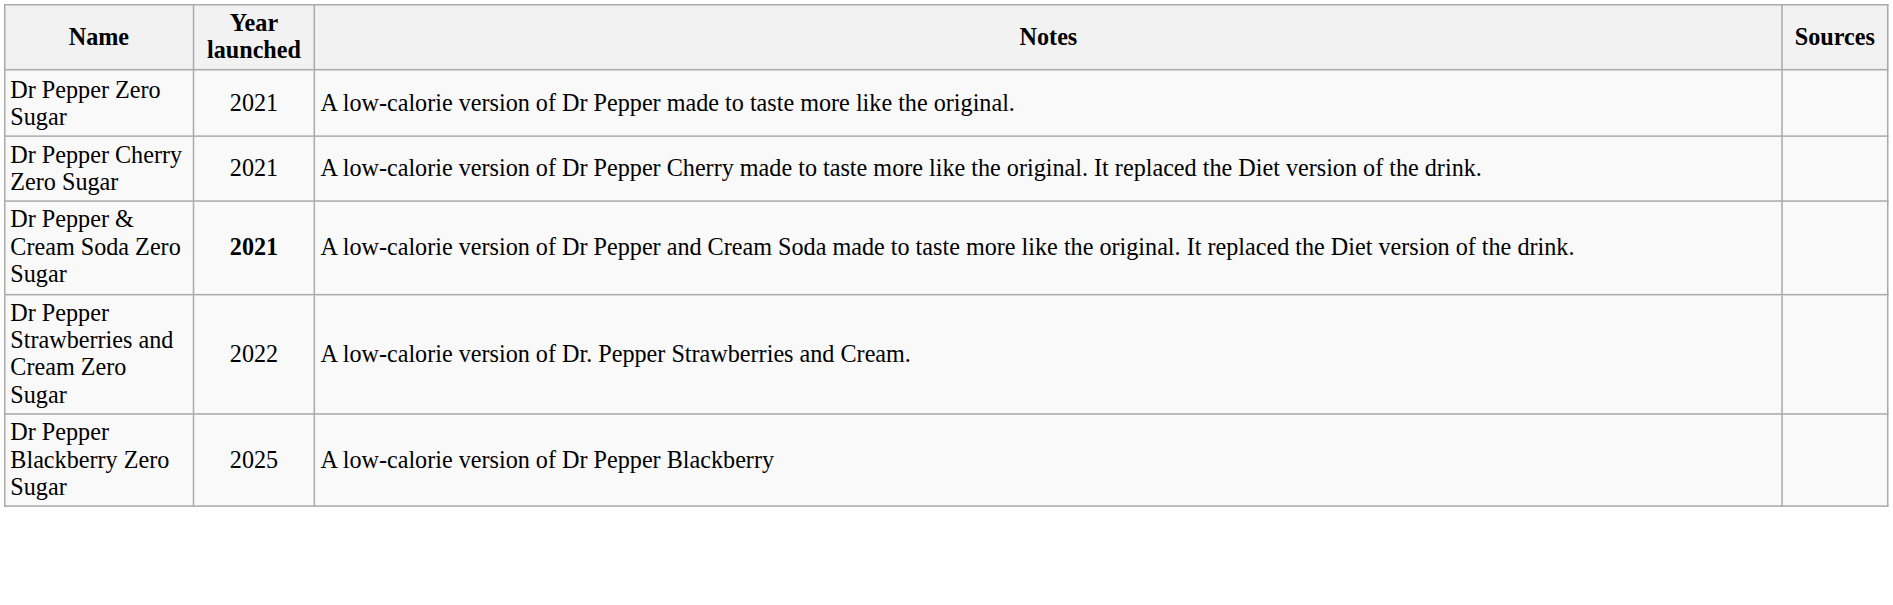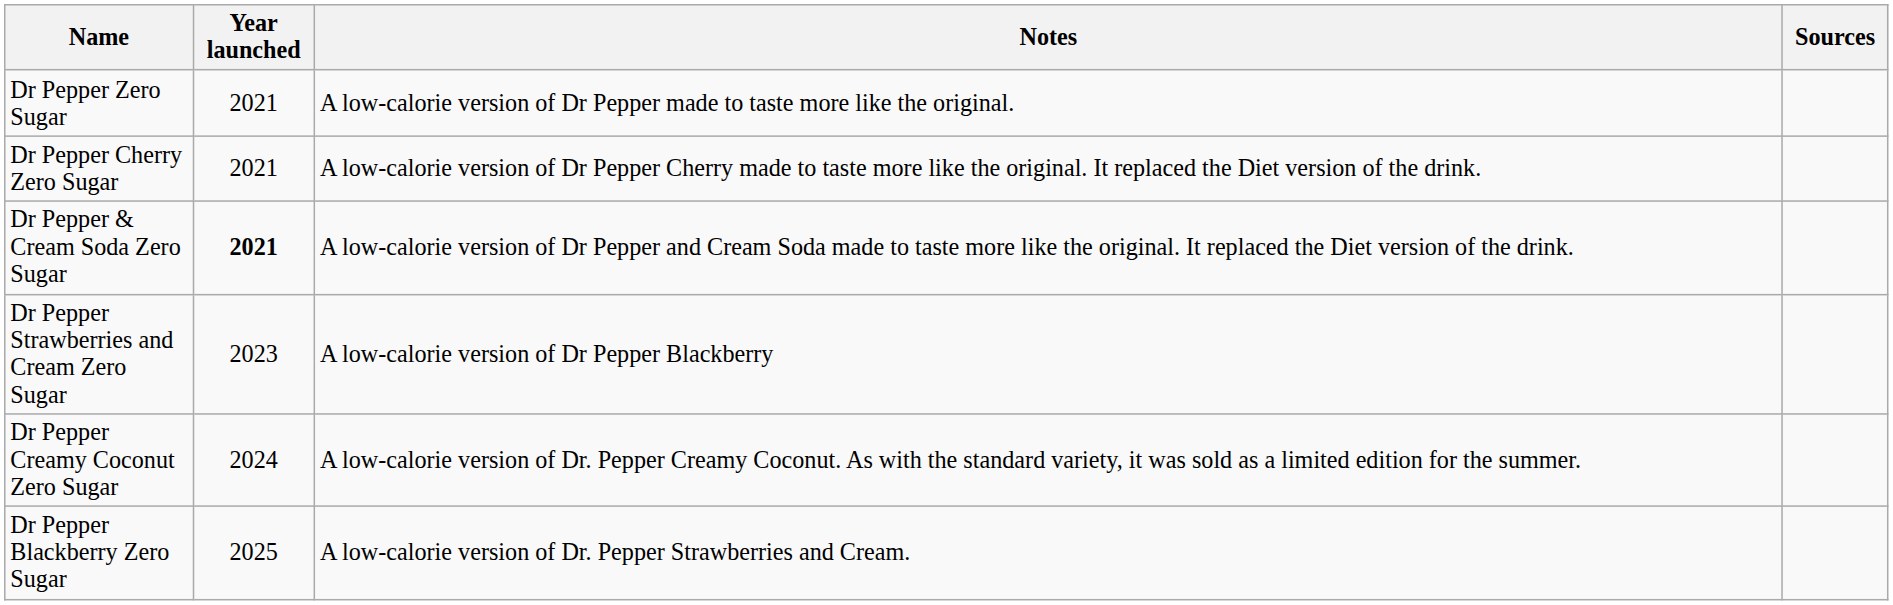Dr Pepper Strawberries and Cream Zero Sugar | Year launched: 2022 -> 2023
Dr Pepper Strawberries and Cream Zero Sugar | Notes: A low-calorie version of Dr. Pepper Strawberries and Cream. -> A low-calorie version of Dr Pepper Blackberry
+ row: Dr Pepper Creamy Coconut Zero Sugar | 2024 | A low-calorie version of Dr. Pepper Creamy Coconut. As with the standard variety, it was sold as a limited edition for the summer.
Dr Pepper Blackberry Zero Sugar | Notes: A low-calorie version of Dr Pepper Blackberry -> A low-calorie version of Dr. Pepper Strawberries and Cream.
